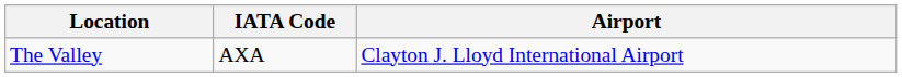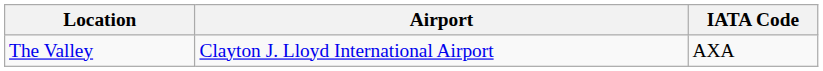columns swapped: Airport <-> IATA Code
